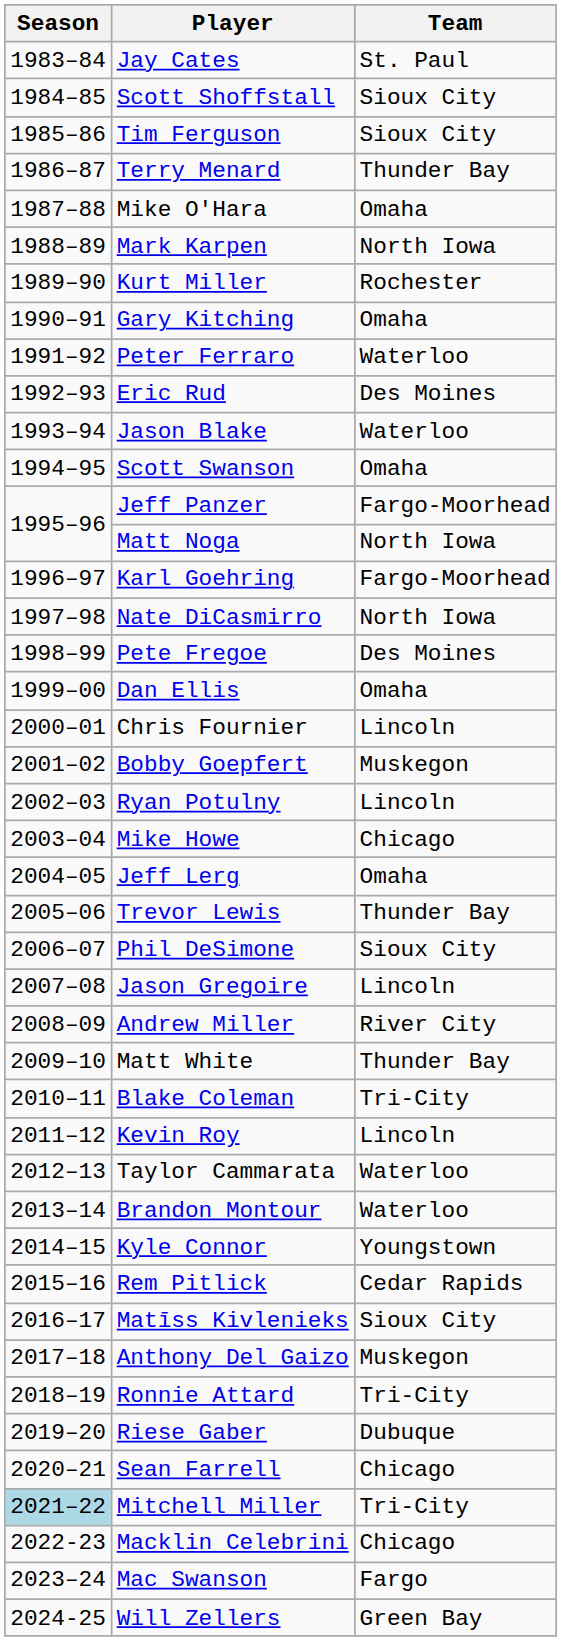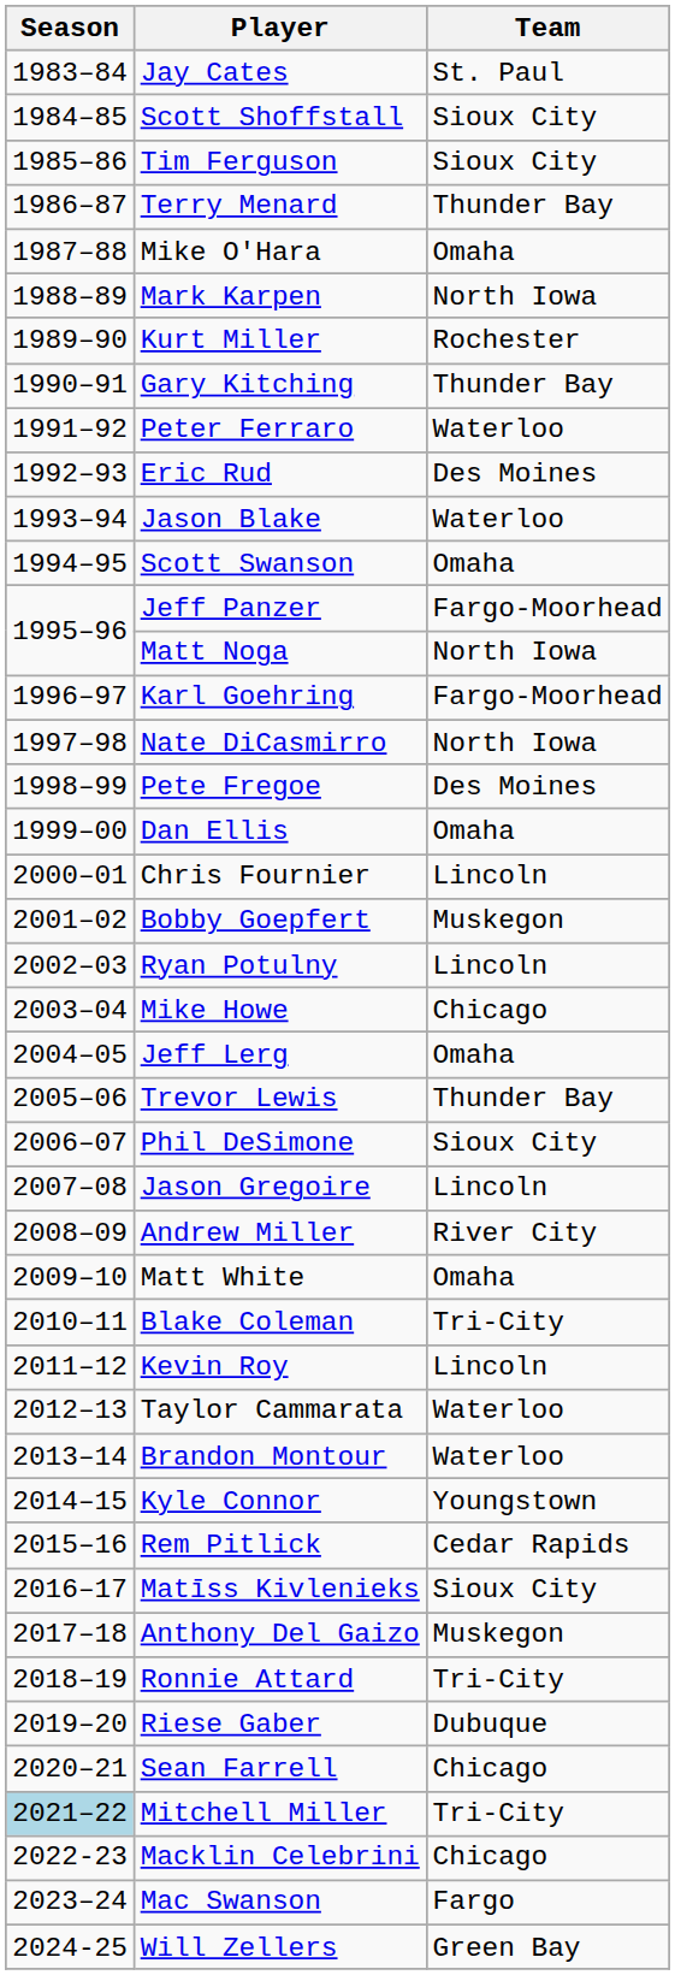Gary Kitching | Team: Omaha -> Thunder Bay
Matt White | Team: Thunder Bay -> Omaha
